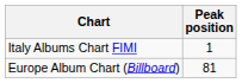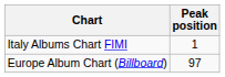Europe Album Chart (Billboard) | Peak position: 81 -> 97
